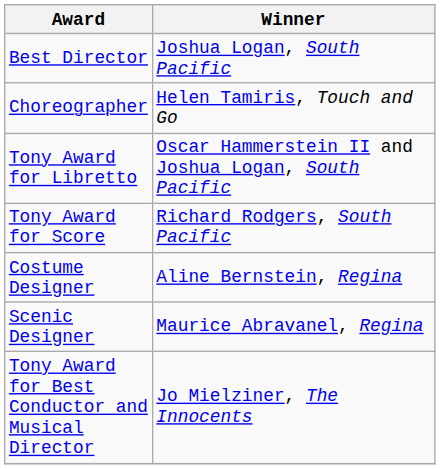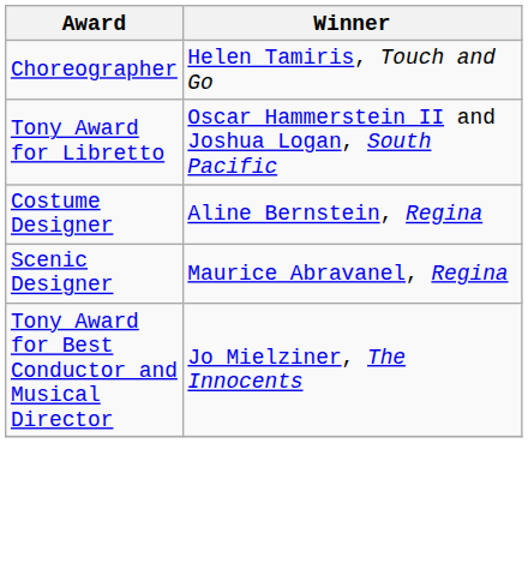- row: Best Director | Joshua Logan, South Pacific
- row: Tony Award for Score | Richard Rodgers, South Pacific
